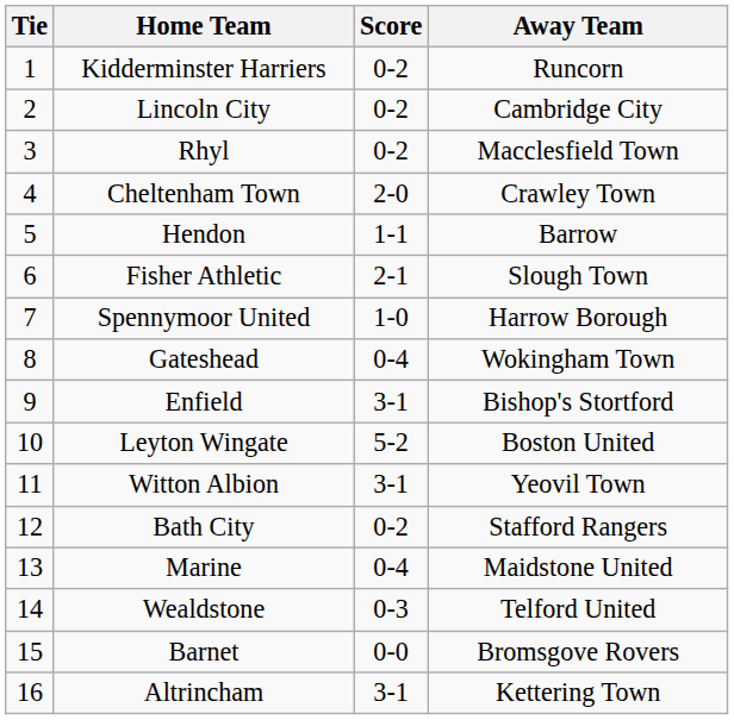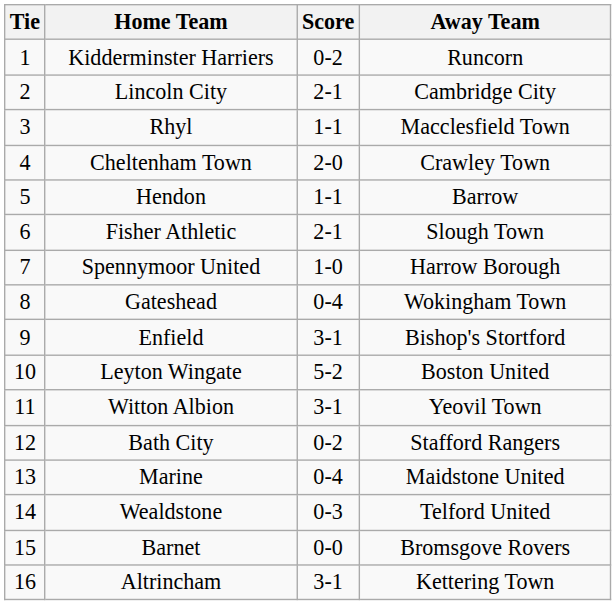Lincoln City | Score: 0-2 -> 2-1
Rhyl | Score: 0-2 -> 1-1
